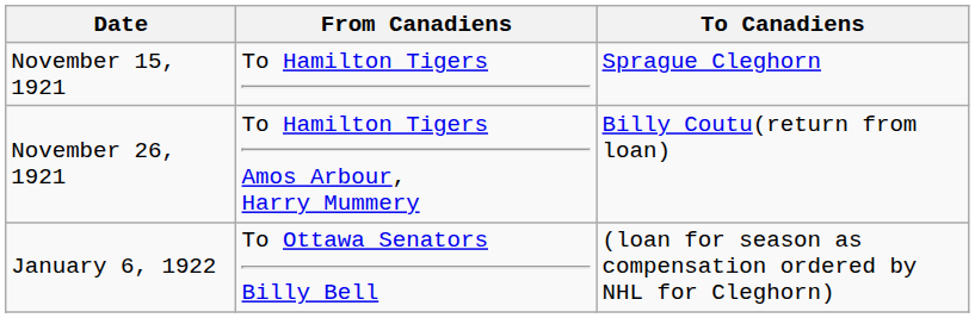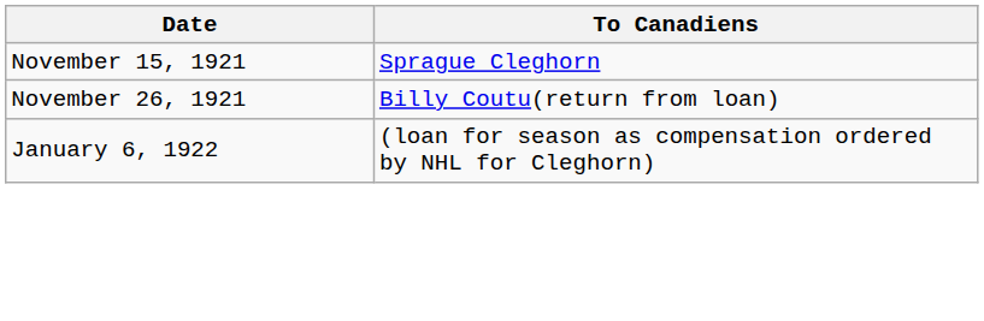- column: From Canadiens | To Hamilton Tigers | To Hamilton Tigers Amos Arbour, Harry Mummery | To Ottawa Senators Billy Bell
